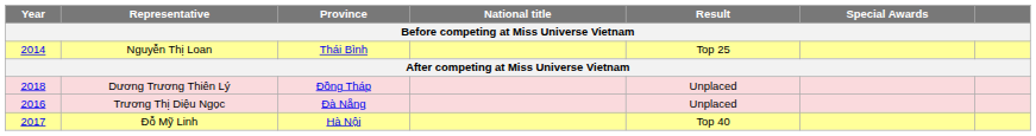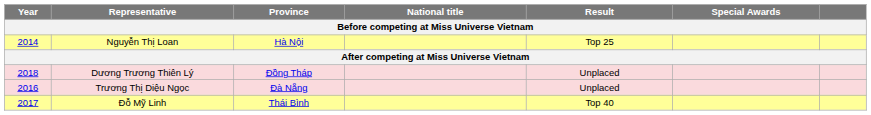Nguyễn Thị Loan | Province: Thái Bình -> Hà Nội
Đỗ Mỹ Linh | Province: Hà Nội -> Thái Bình
